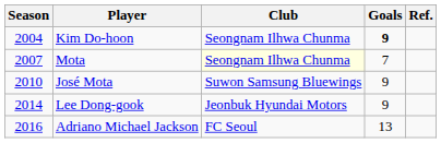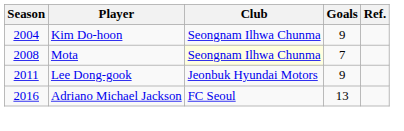Kim Do-hoon | Goals: bold -> normal
Mota | Season: 2007 -> 2008
- row: 2010 | José Mota | Suwon Samsung Bluewings | 9
Lee Dong-gook | Season: 2014 -> 2011
